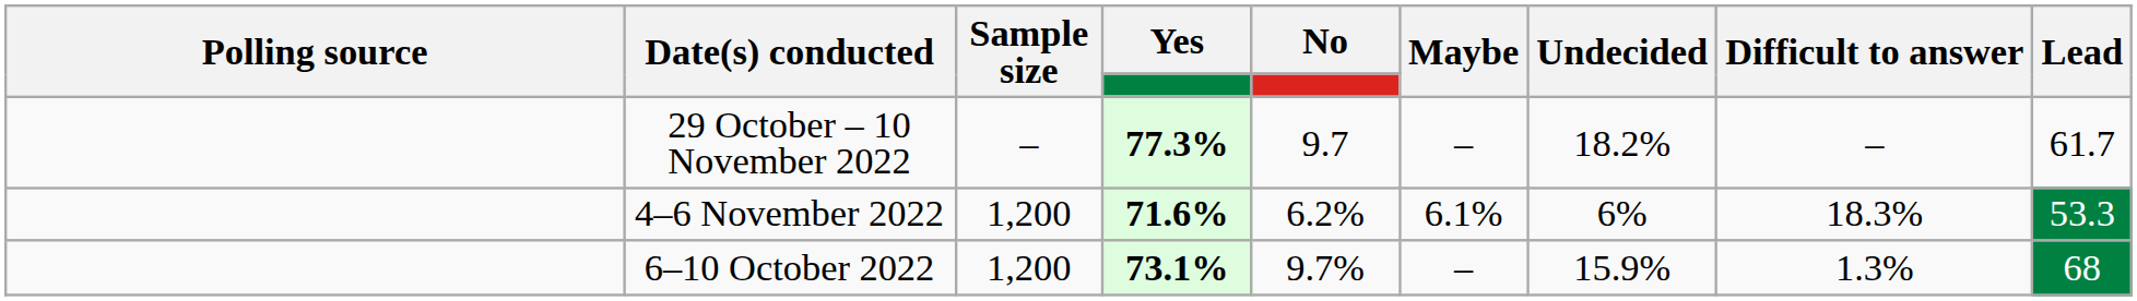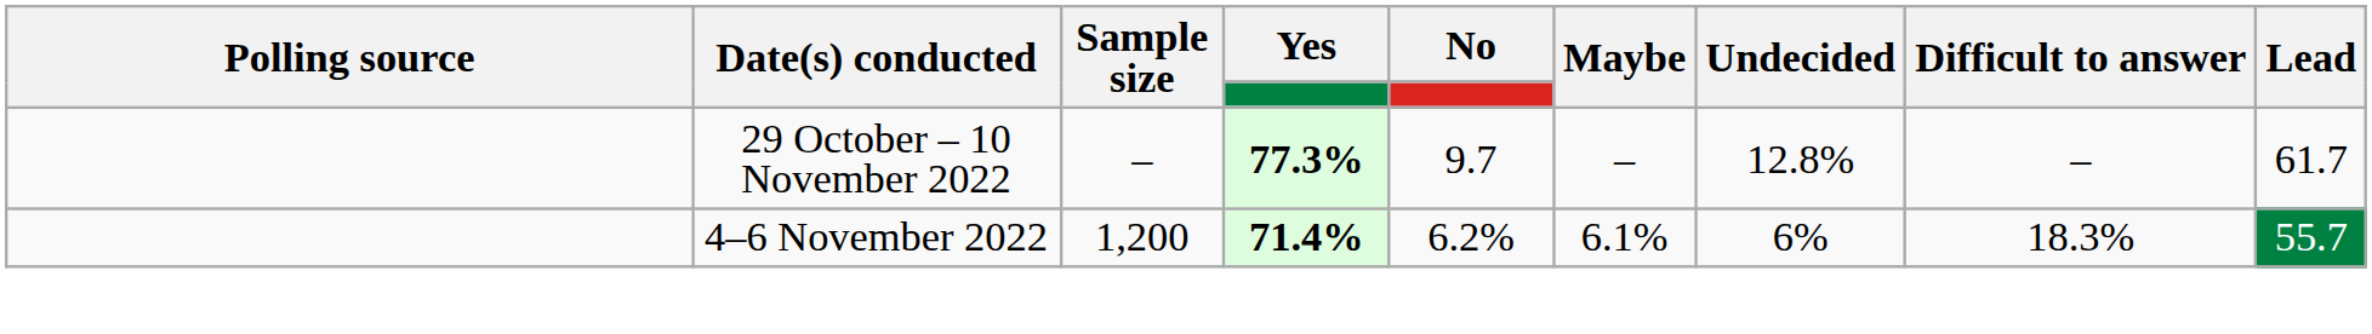29 October – 10 November 2022 | Undecided: 18.2% -> 12.8%
4–6 November 2022 | Yes: 71.6% -> 71.4%
4–6 November 2022 | Lead: 53.3 -> 55.7
- row: 6–10 October 2022 | 1,200 | 73.1% | 9.7% | – | 15.9% | 1.3% | 68
